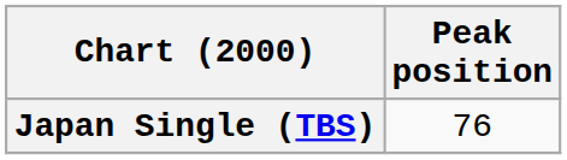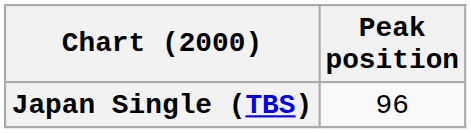Japan Single (TBS) | Peak position: 76 -> 96
